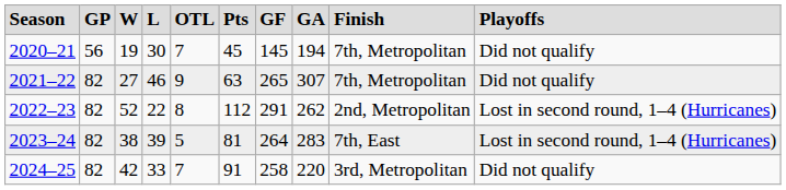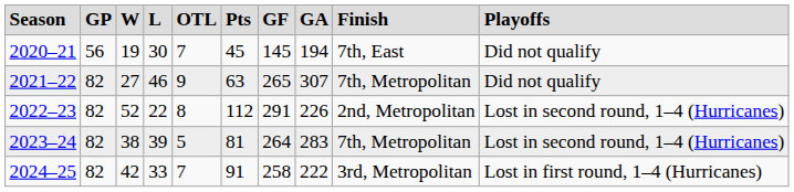2020–21 | column 9: 7th, Metropolitan -> 7th, East
2022–23 | column 8: 262 -> 226
2023–24 | column 9: 7th, East -> 7th, Metropolitan
2024–25 | column 8: 220 -> 222
2024–25 | column 10: Did not qualify -> Lost in first round, 1–4 (Hurricanes)
